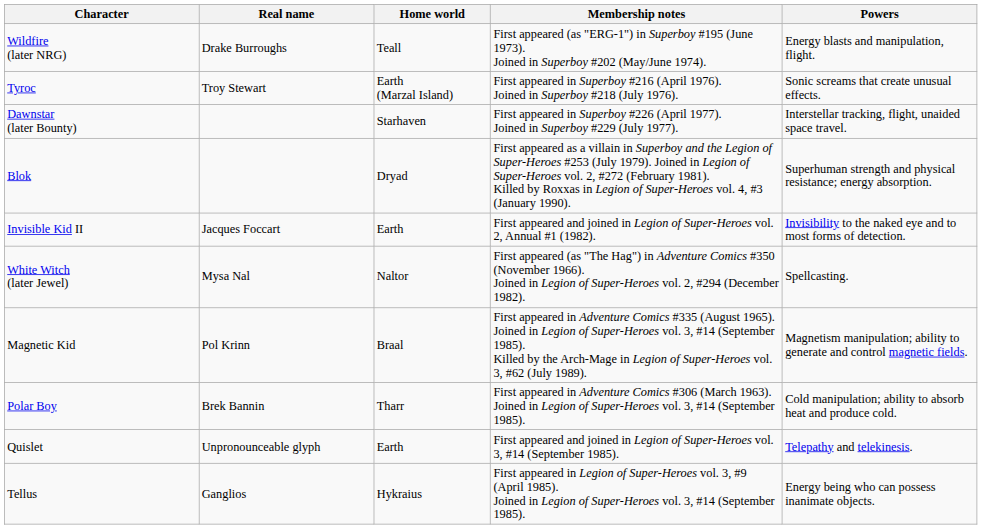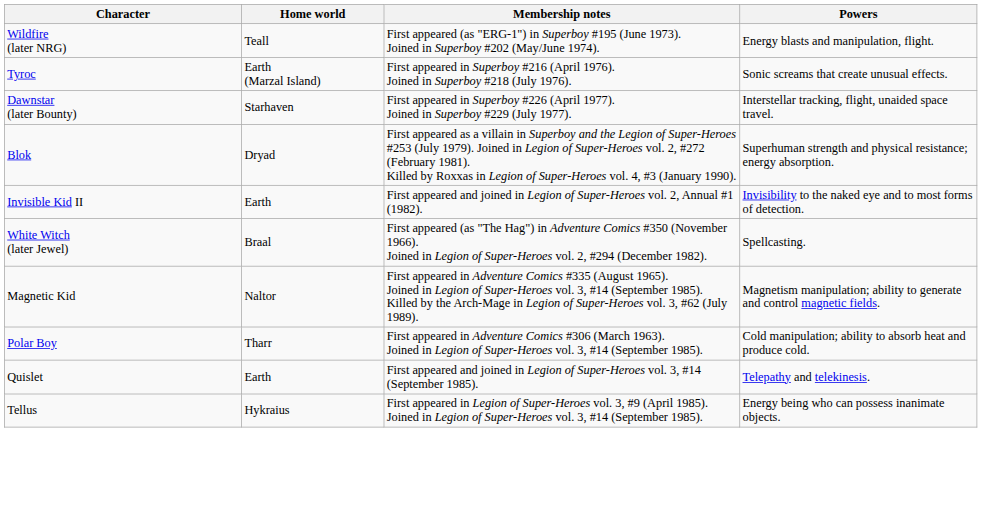- column: Real name | Drake Burroughs | Troy Stewart | Jacques Foccart | Mysa Nal | Pol Krinn | Brek Bannin | Unpronounceable glyph | Ganglios
White Witch (later Jewel) | Home world: Naltor -> Braal
Magnetic Kid | Home world: Braal -> Naltor
